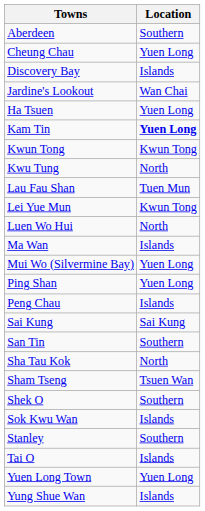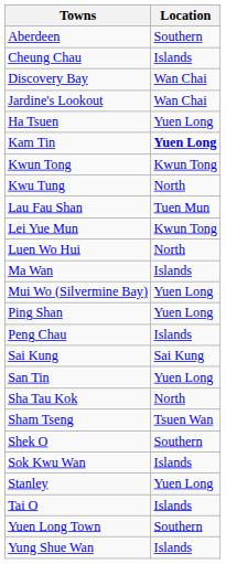Cheung Chau | Location: Yuen Long -> Islands
Discovery Bay | Location: Islands -> Wan Chai
San Tin | Location: Southern -> Yuen Long
Stanley | Location: Southern -> Yuen Long
Yuen Long Town | Location: Yuen Long -> Southern
